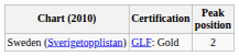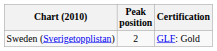columns swapped: Peak position <-> Certification
